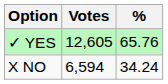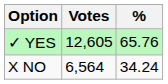X NO | Votes: 6,594 -> 6,564
